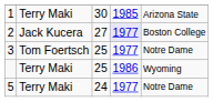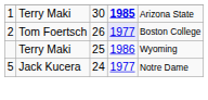1 | column 4: normal -> bold
2 | column 2: Jack Kucera -> Tom Foertsch
2 | column 3: 27 -> 26
- row: 3 | Tom Foertsch | 25 | 1977 | Notre Dame
5 | column 2: Terry Maki -> Jack Kucera
